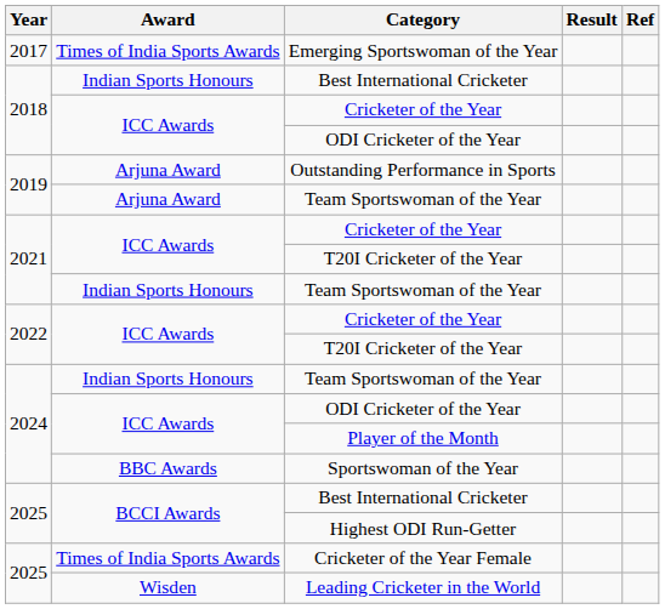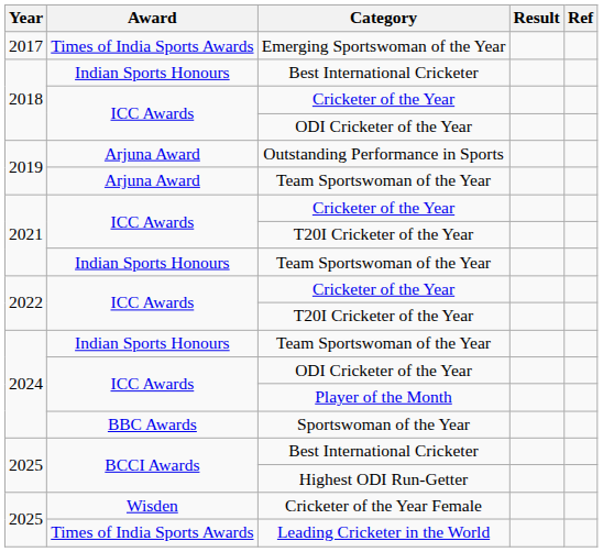Cricketer of the Year Female | Award: Times of India Sports Awards -> Wisden
Leading Cricketer in the World | Award: Wisden -> Times of India Sports Awards
